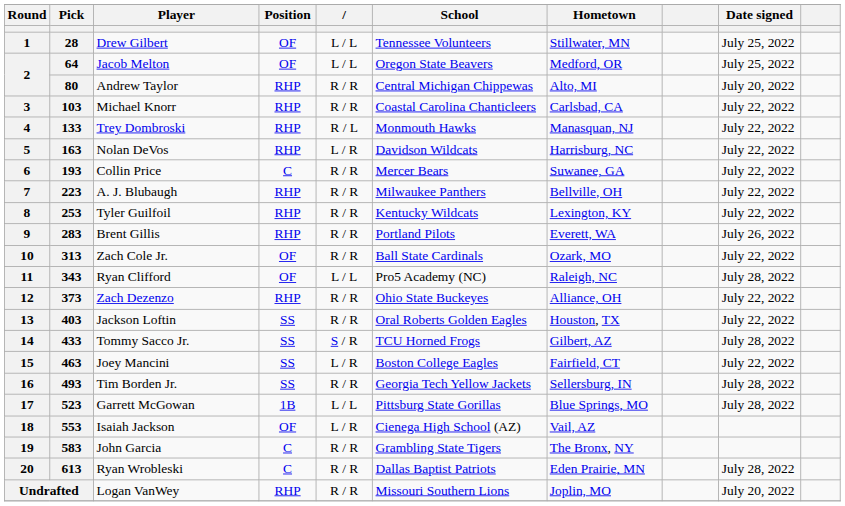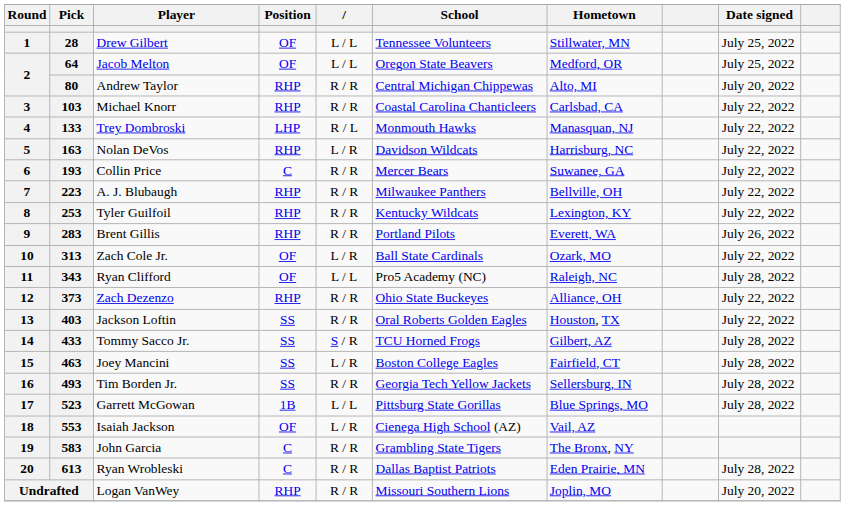133 | Position: RHP -> LHP
313 | column 5: R / R -> L / R
463 | Date signed: July 22, 2022 -> July 28, 2022
